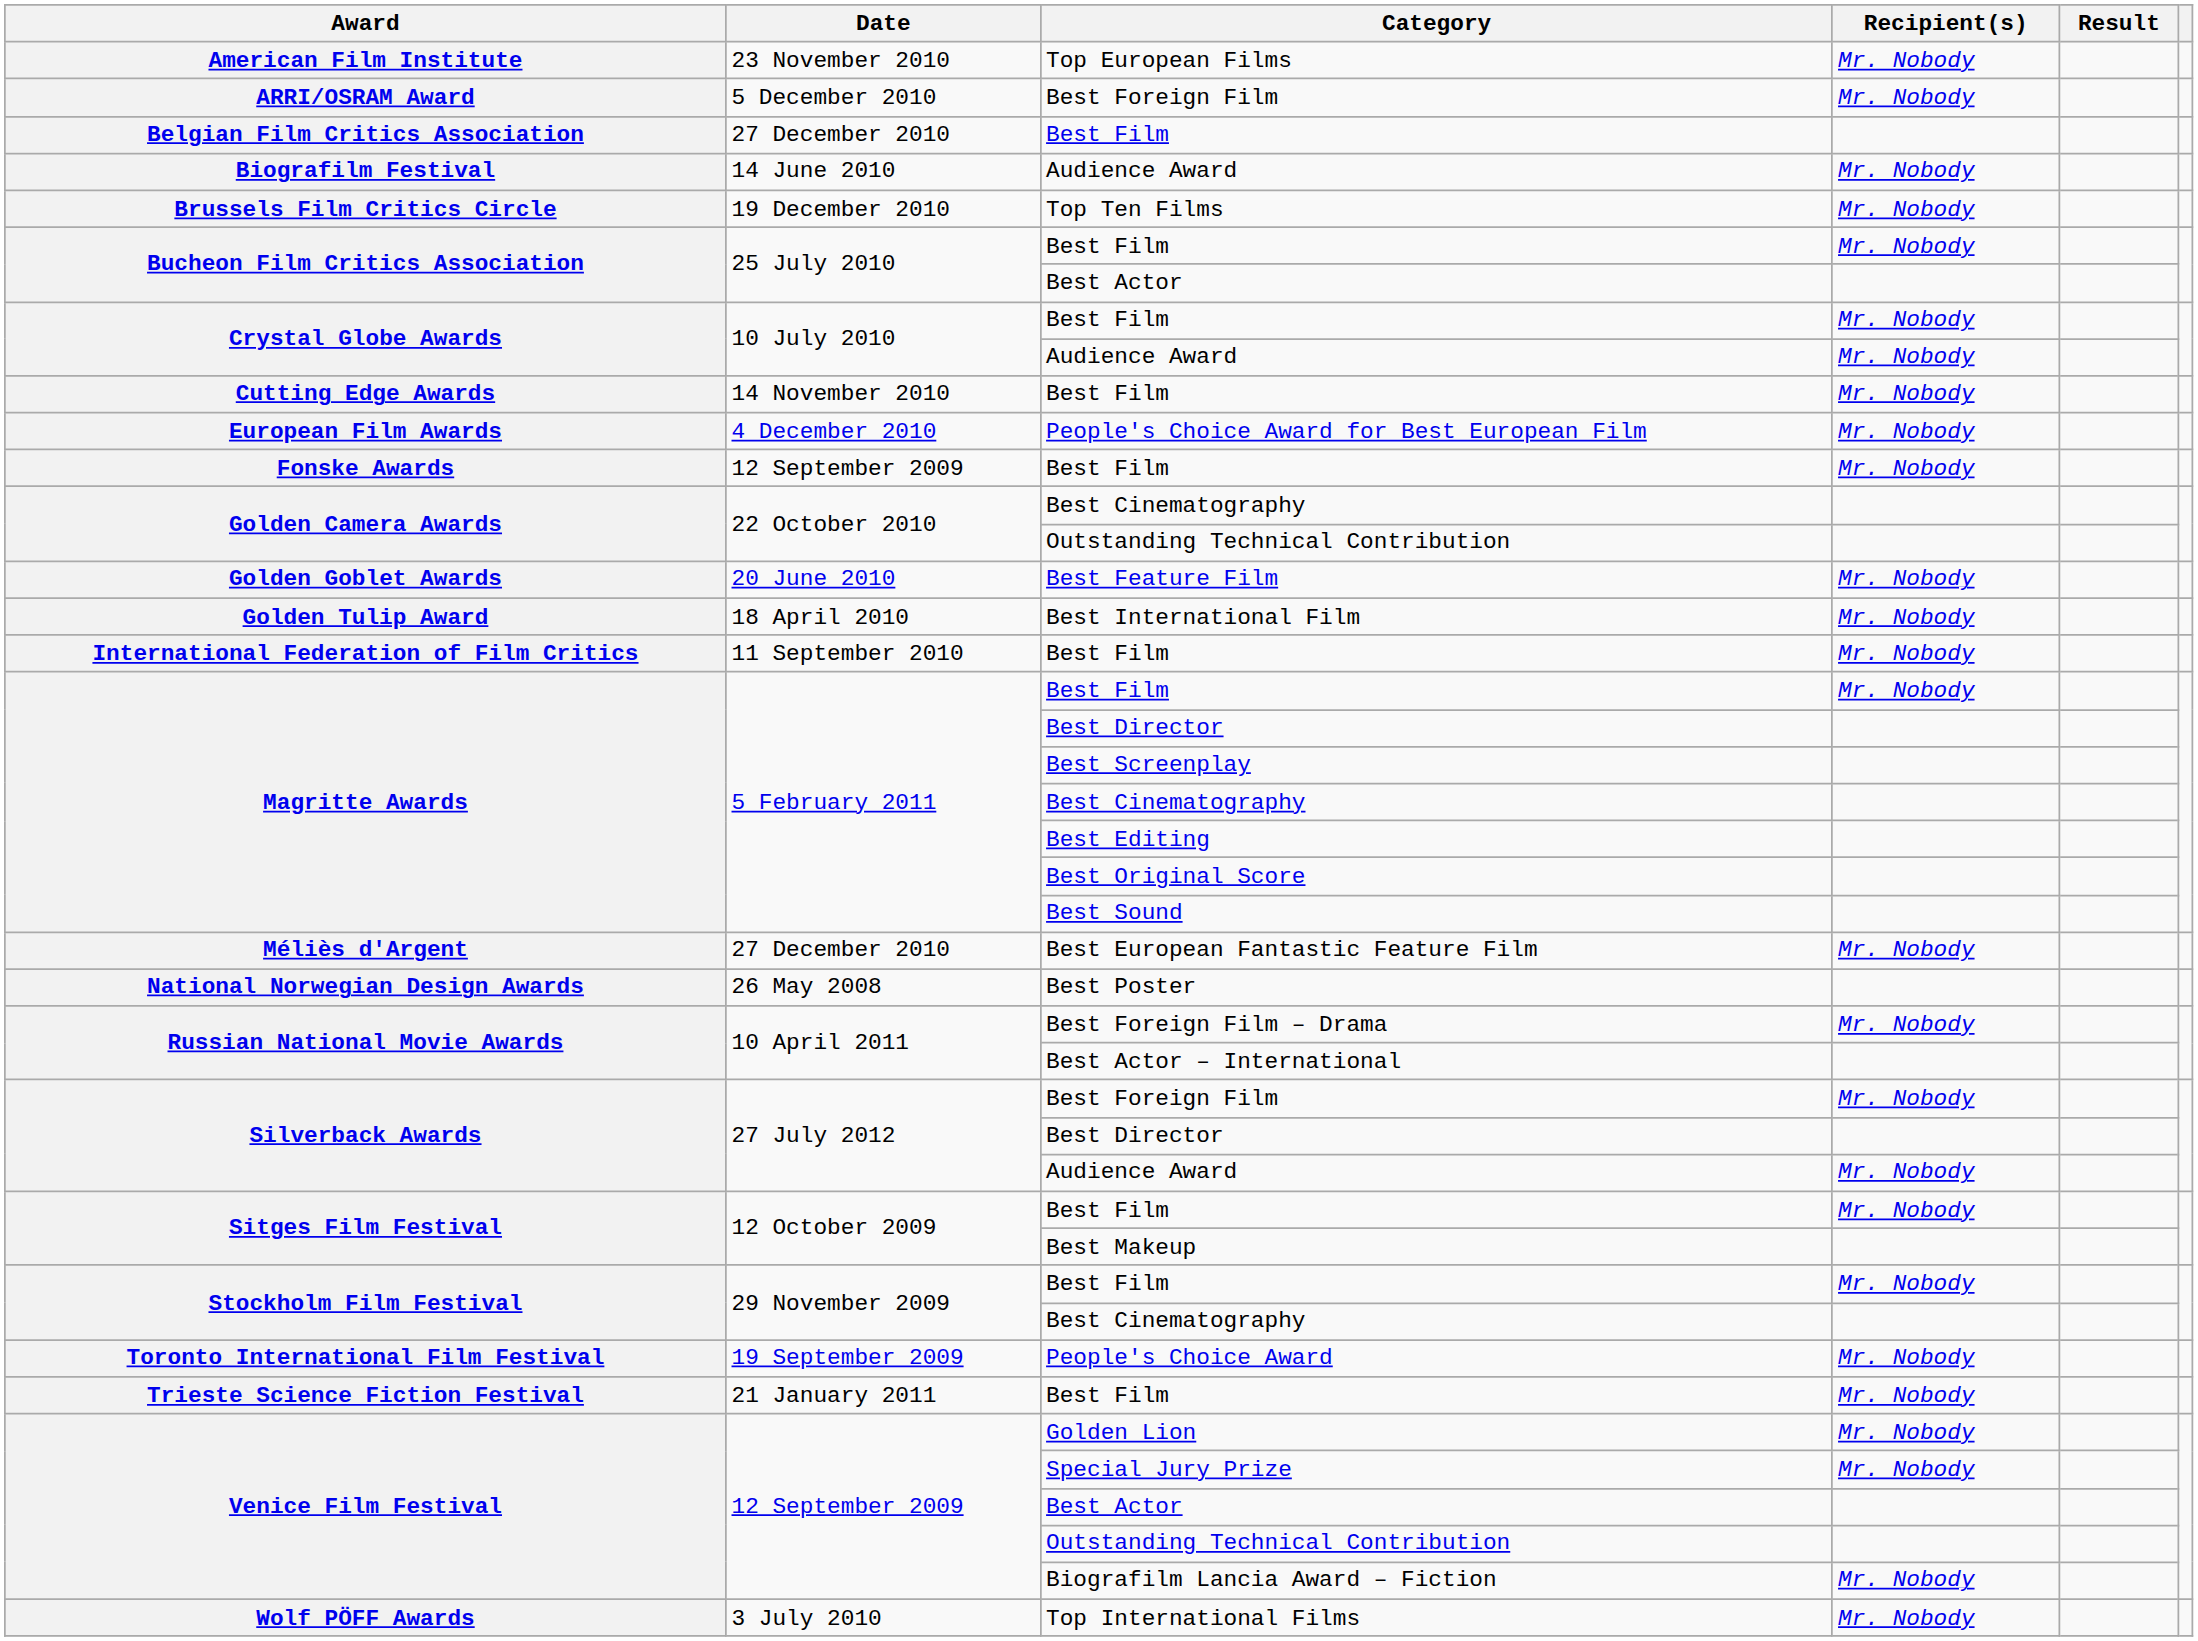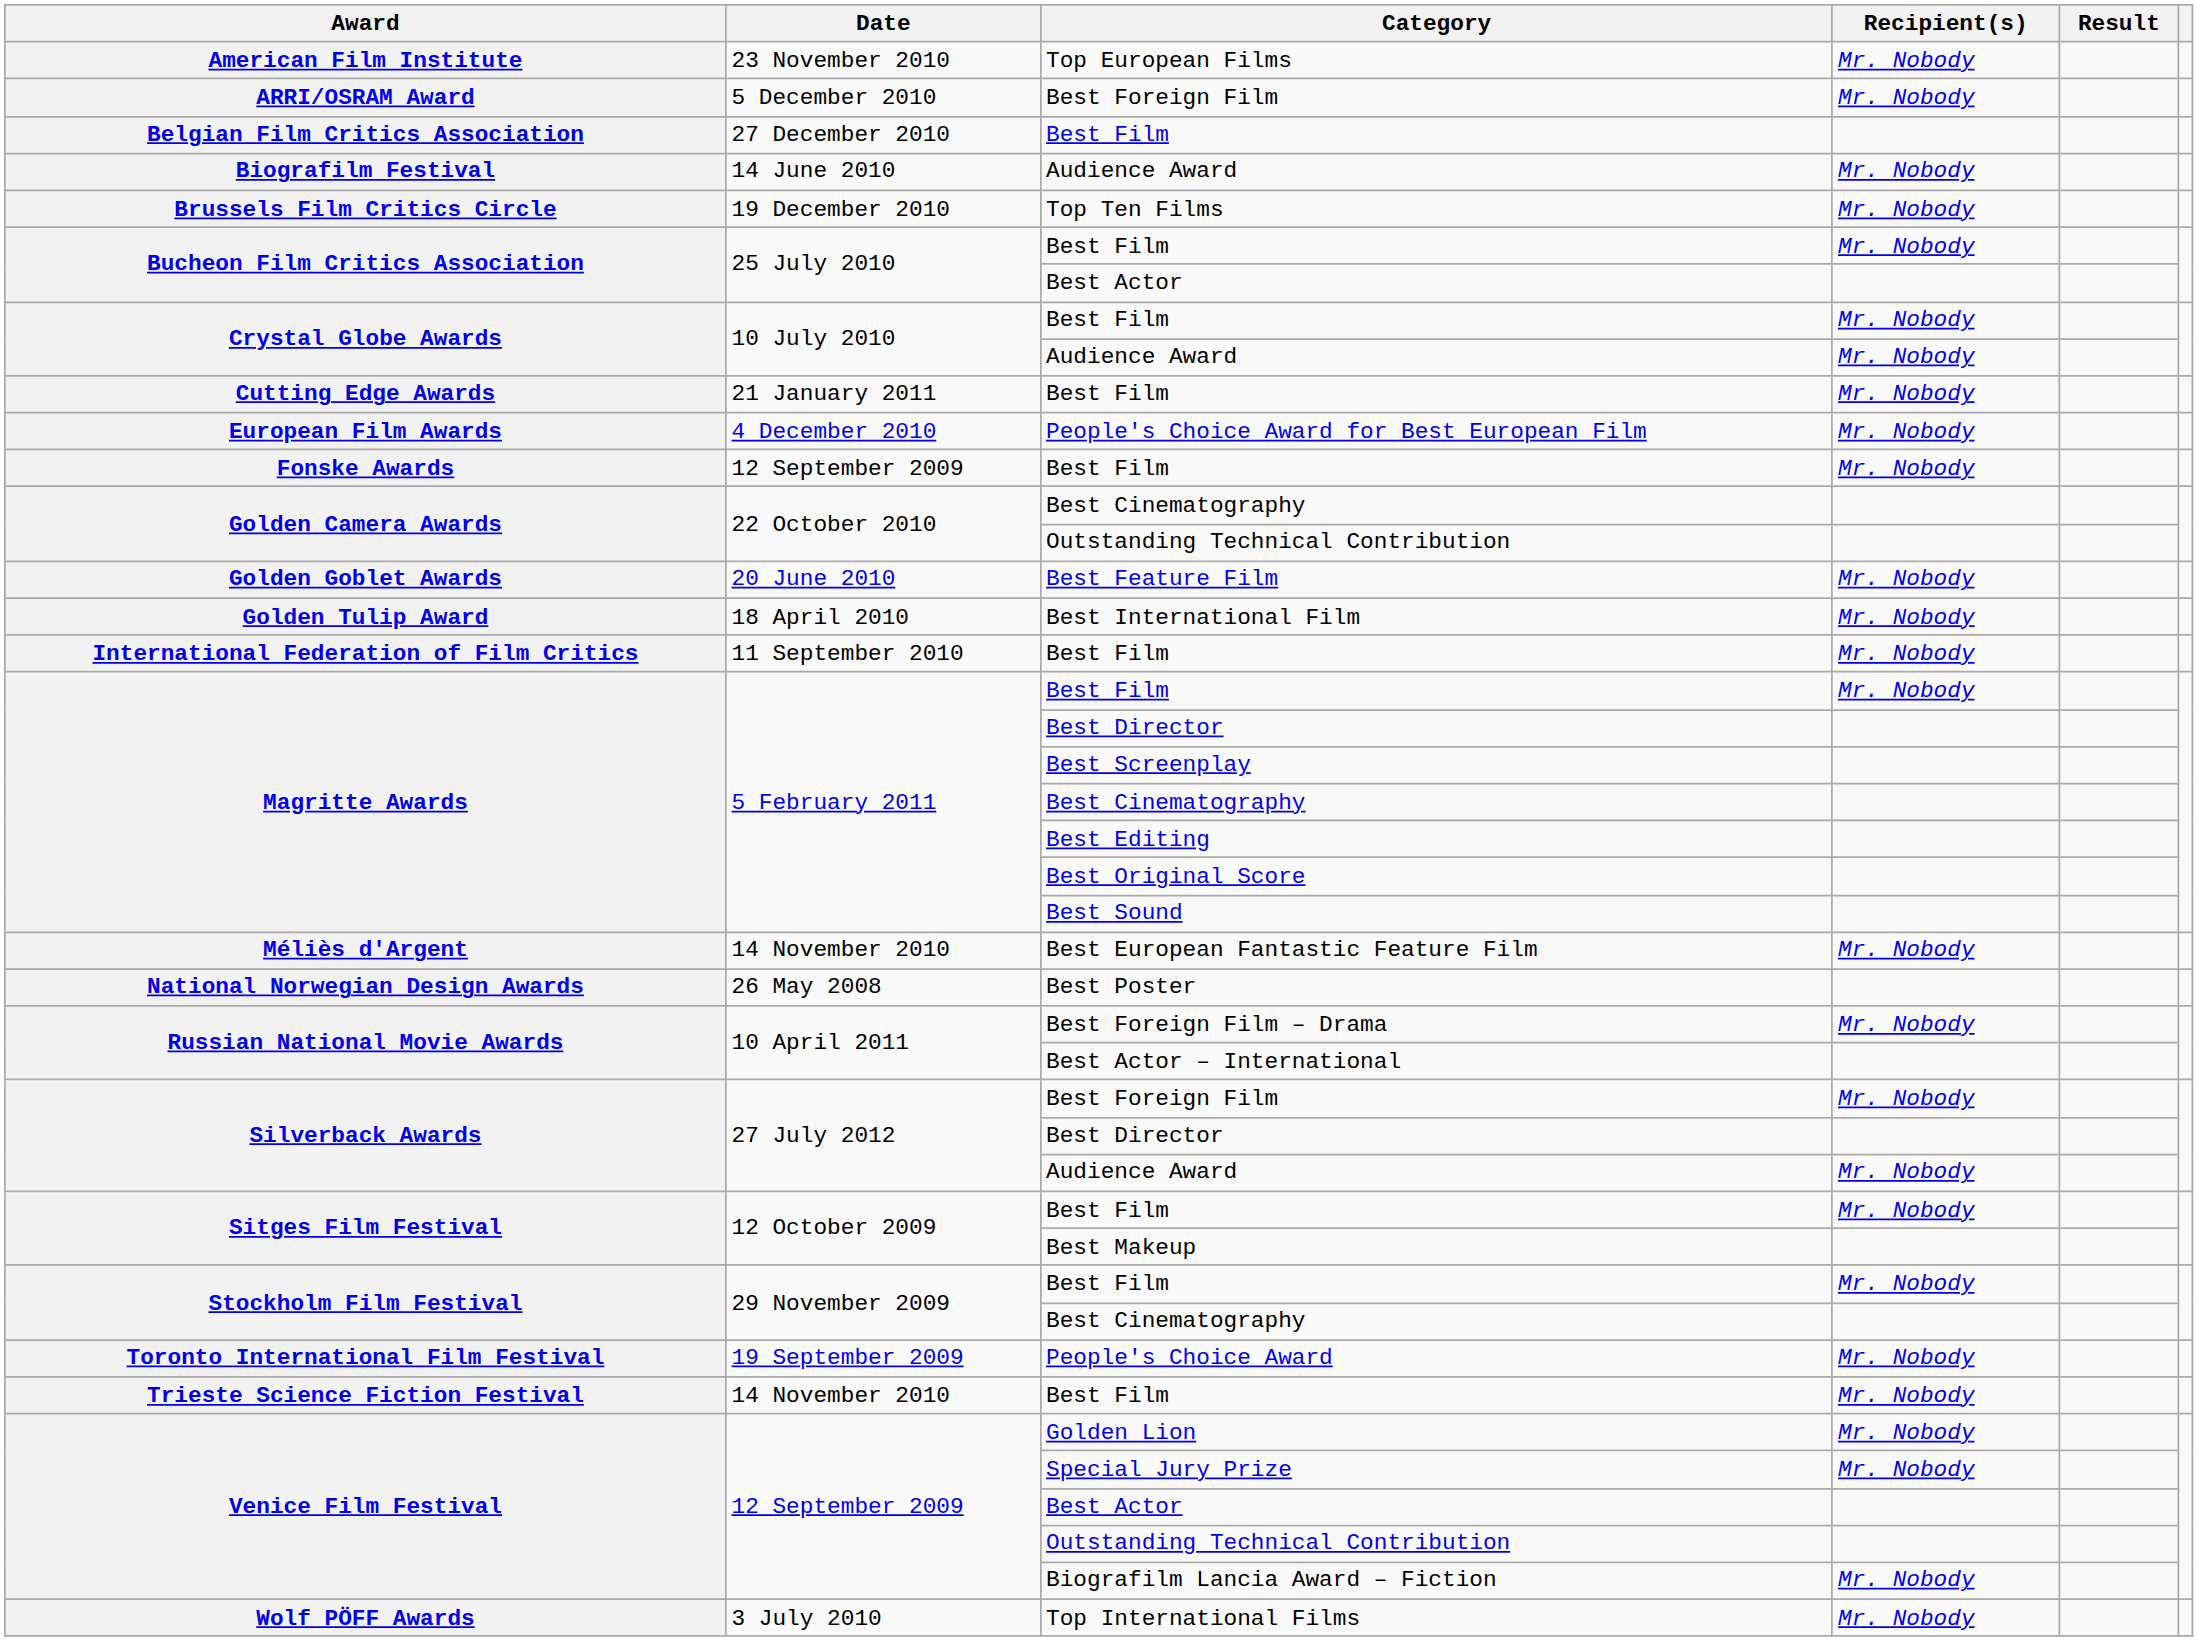Cutting Edge Awards / Best Film | Date: 14 November 2010 -> 21 January 2011
Best European Fantastic Feature Film | Date: 27 December 2010 -> 14 November 2010
Trieste Science Fiction Festival / Best Film | Date: 21 January 2011 -> 14 November 2010
